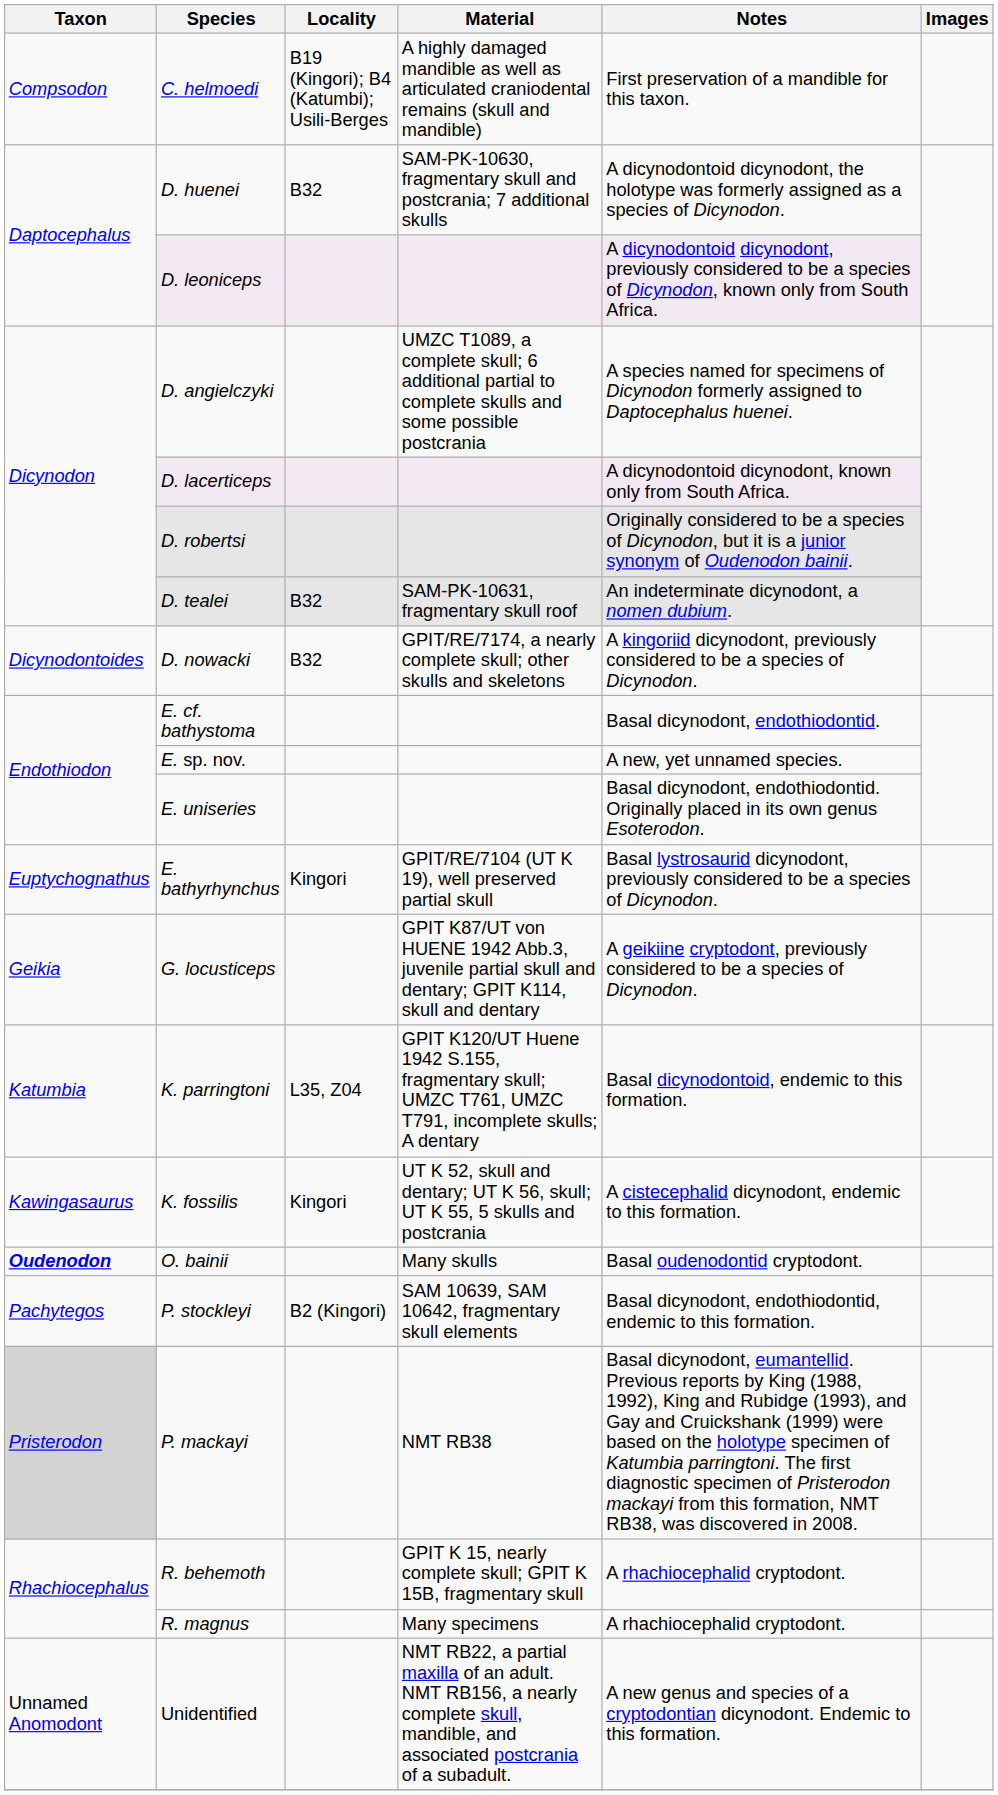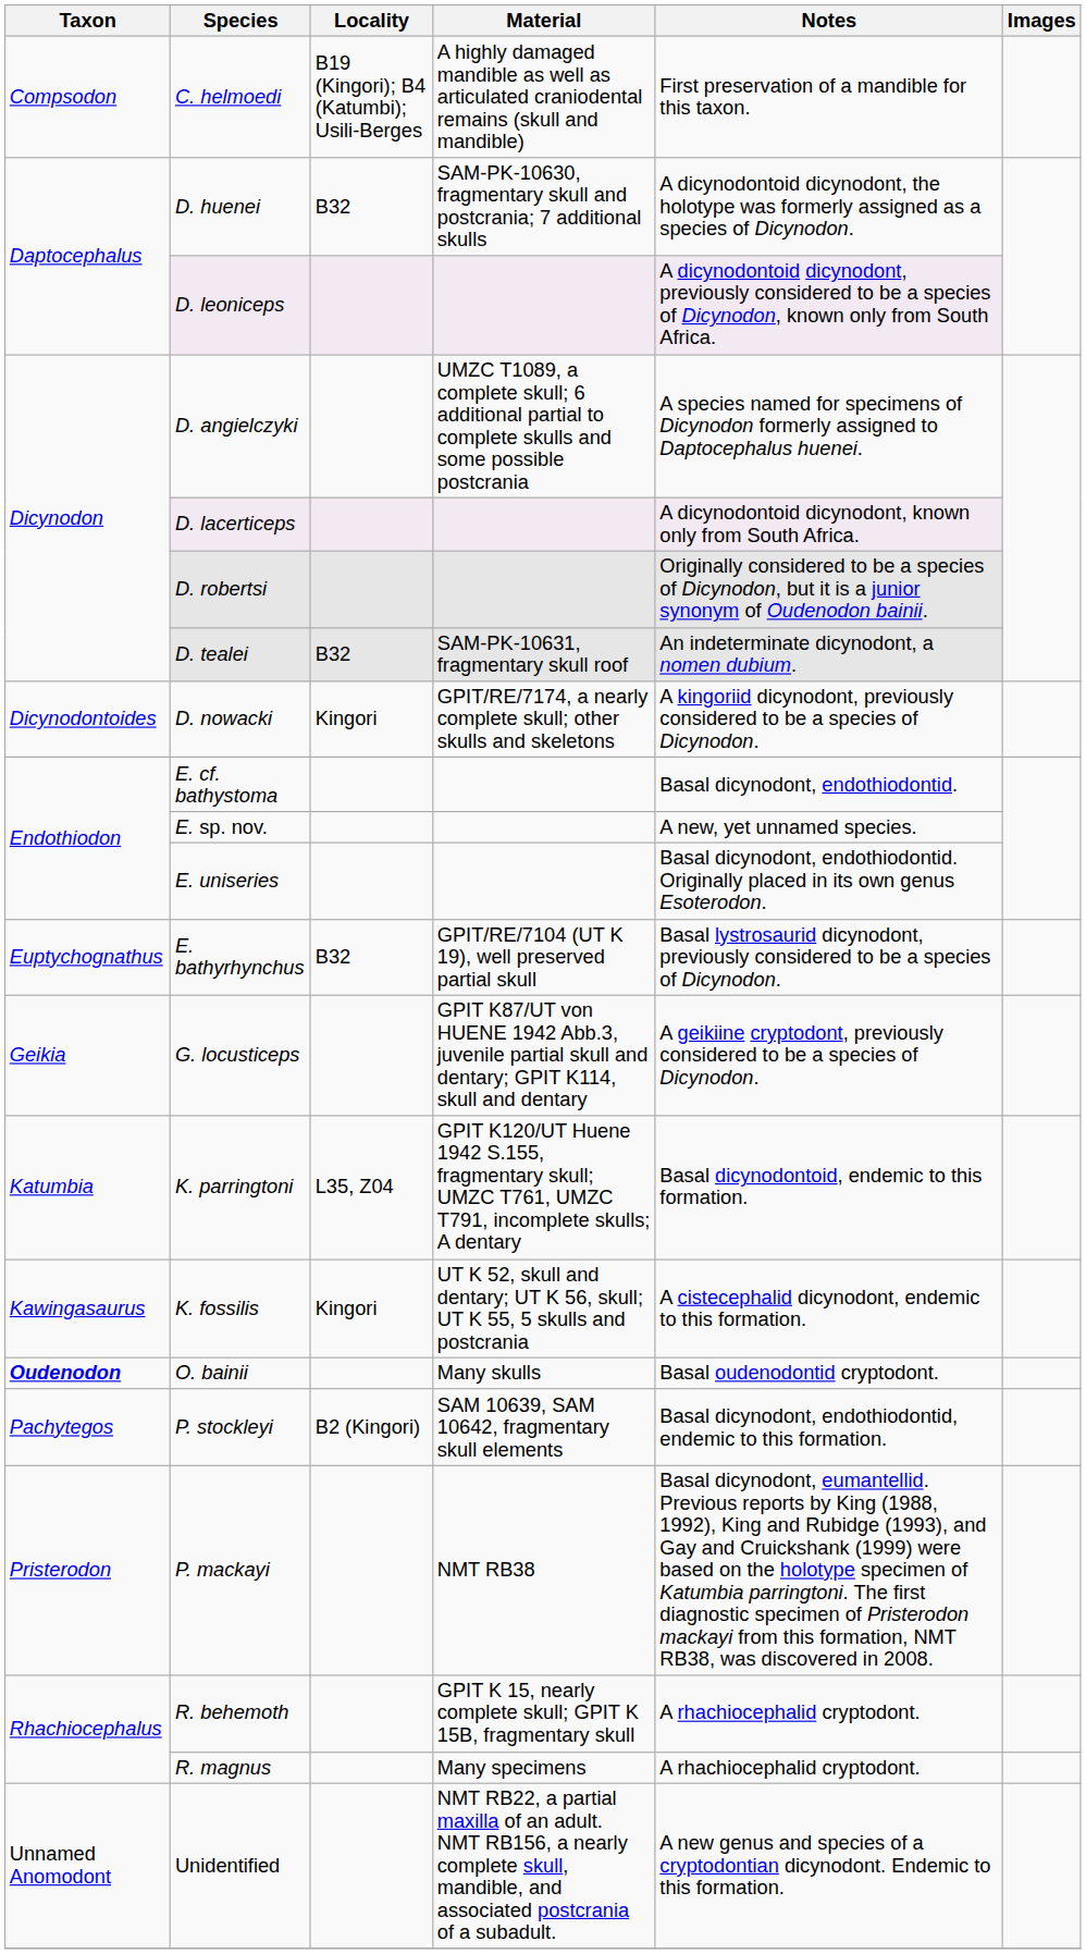D. nowacki | Locality: B32 -> Kingori
E. bathyrhynchus | Locality: Kingori -> B32
P. mackayi | Taxon: lightgrey background -> no background
